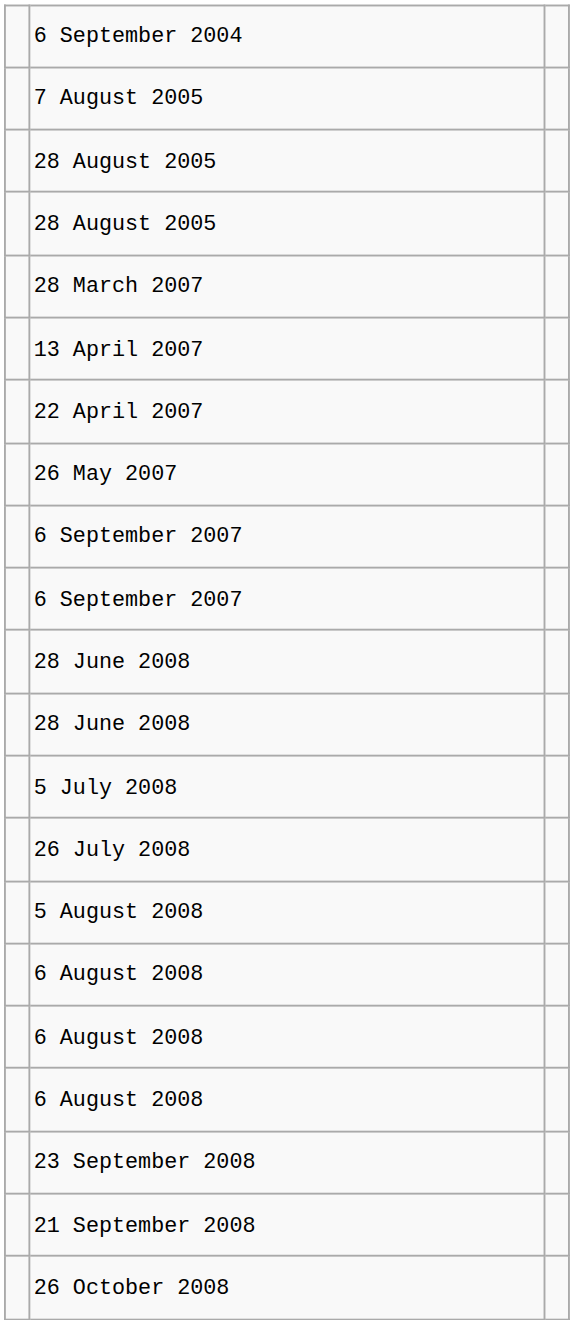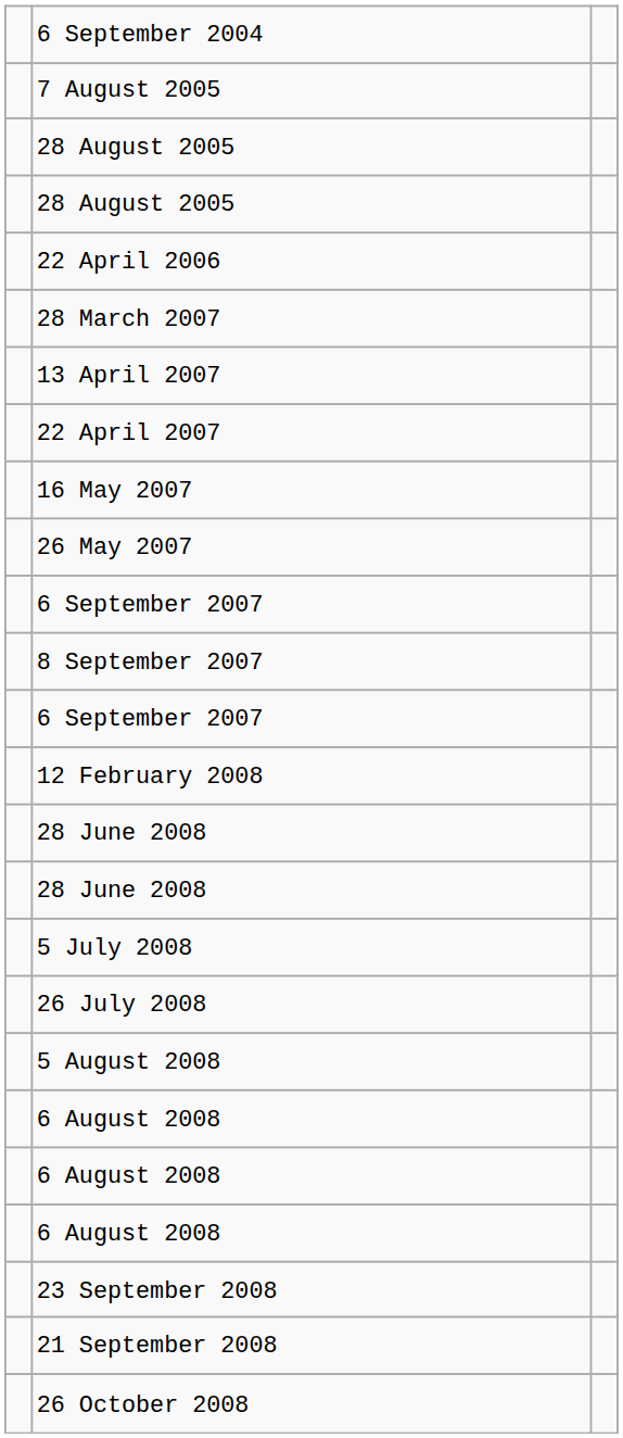+ row: 22 April 2006
+ row: 16 May 2007
+ row: 8 September 2007
+ row: 12 February 2008
